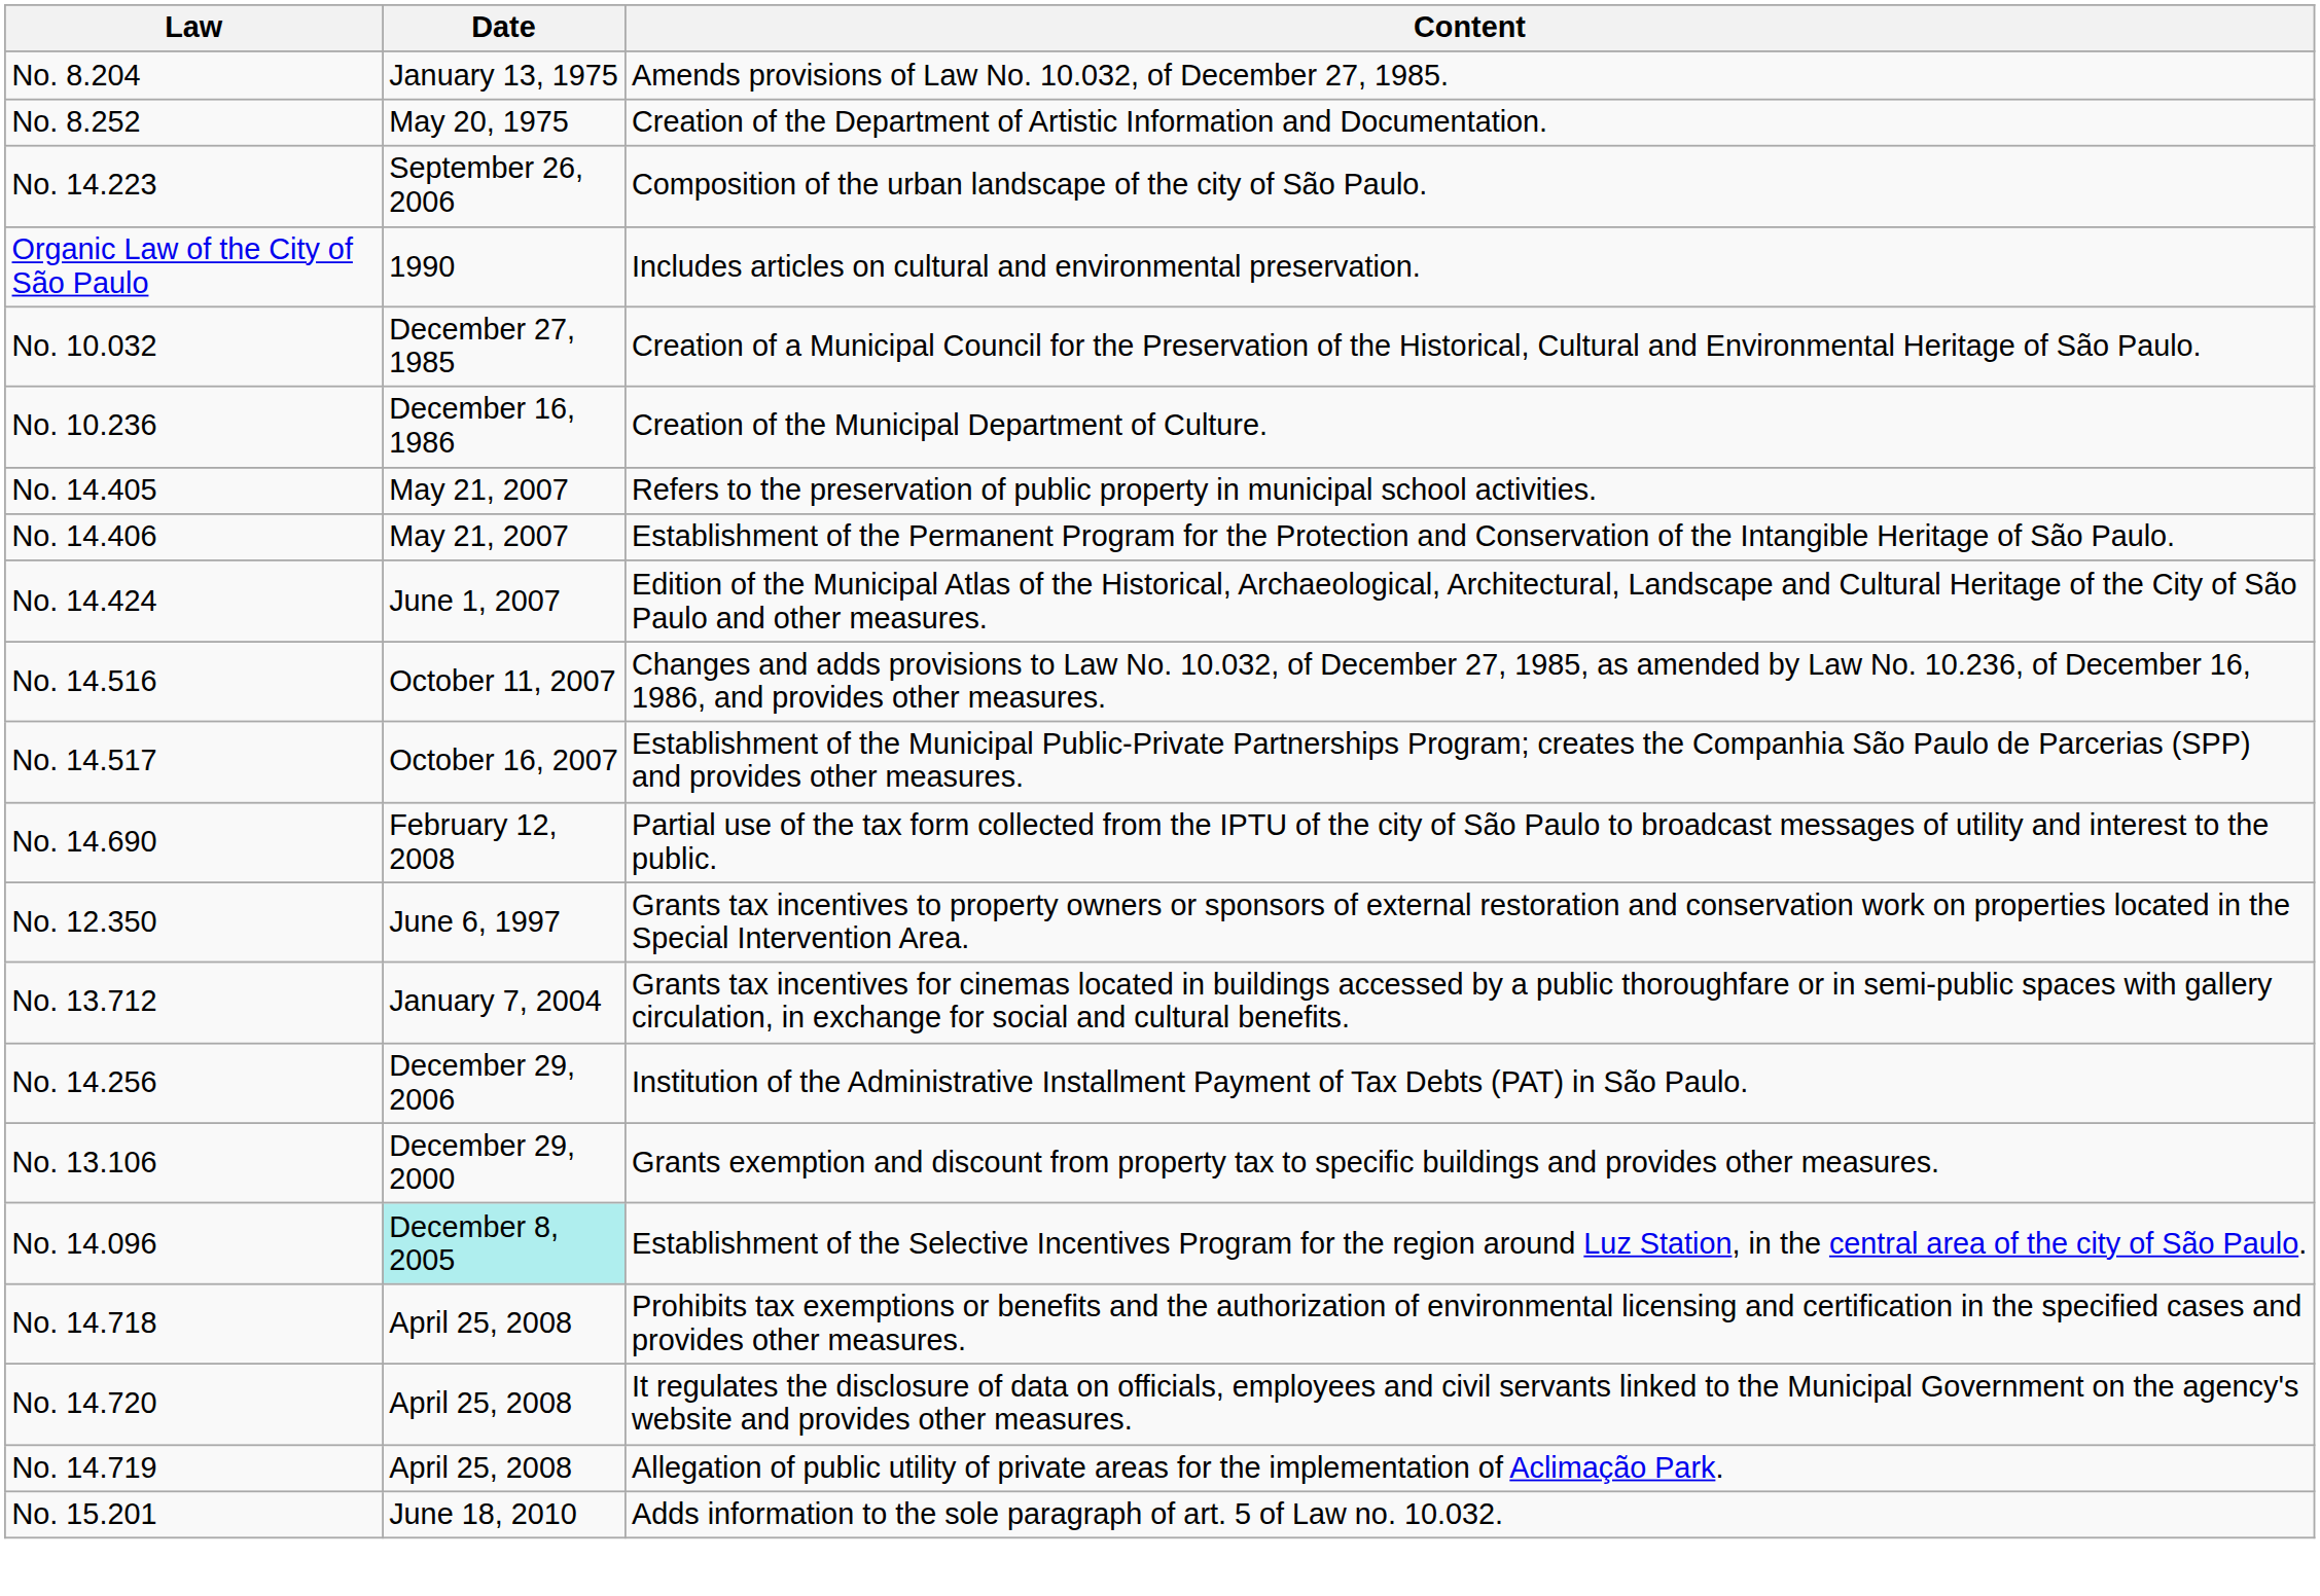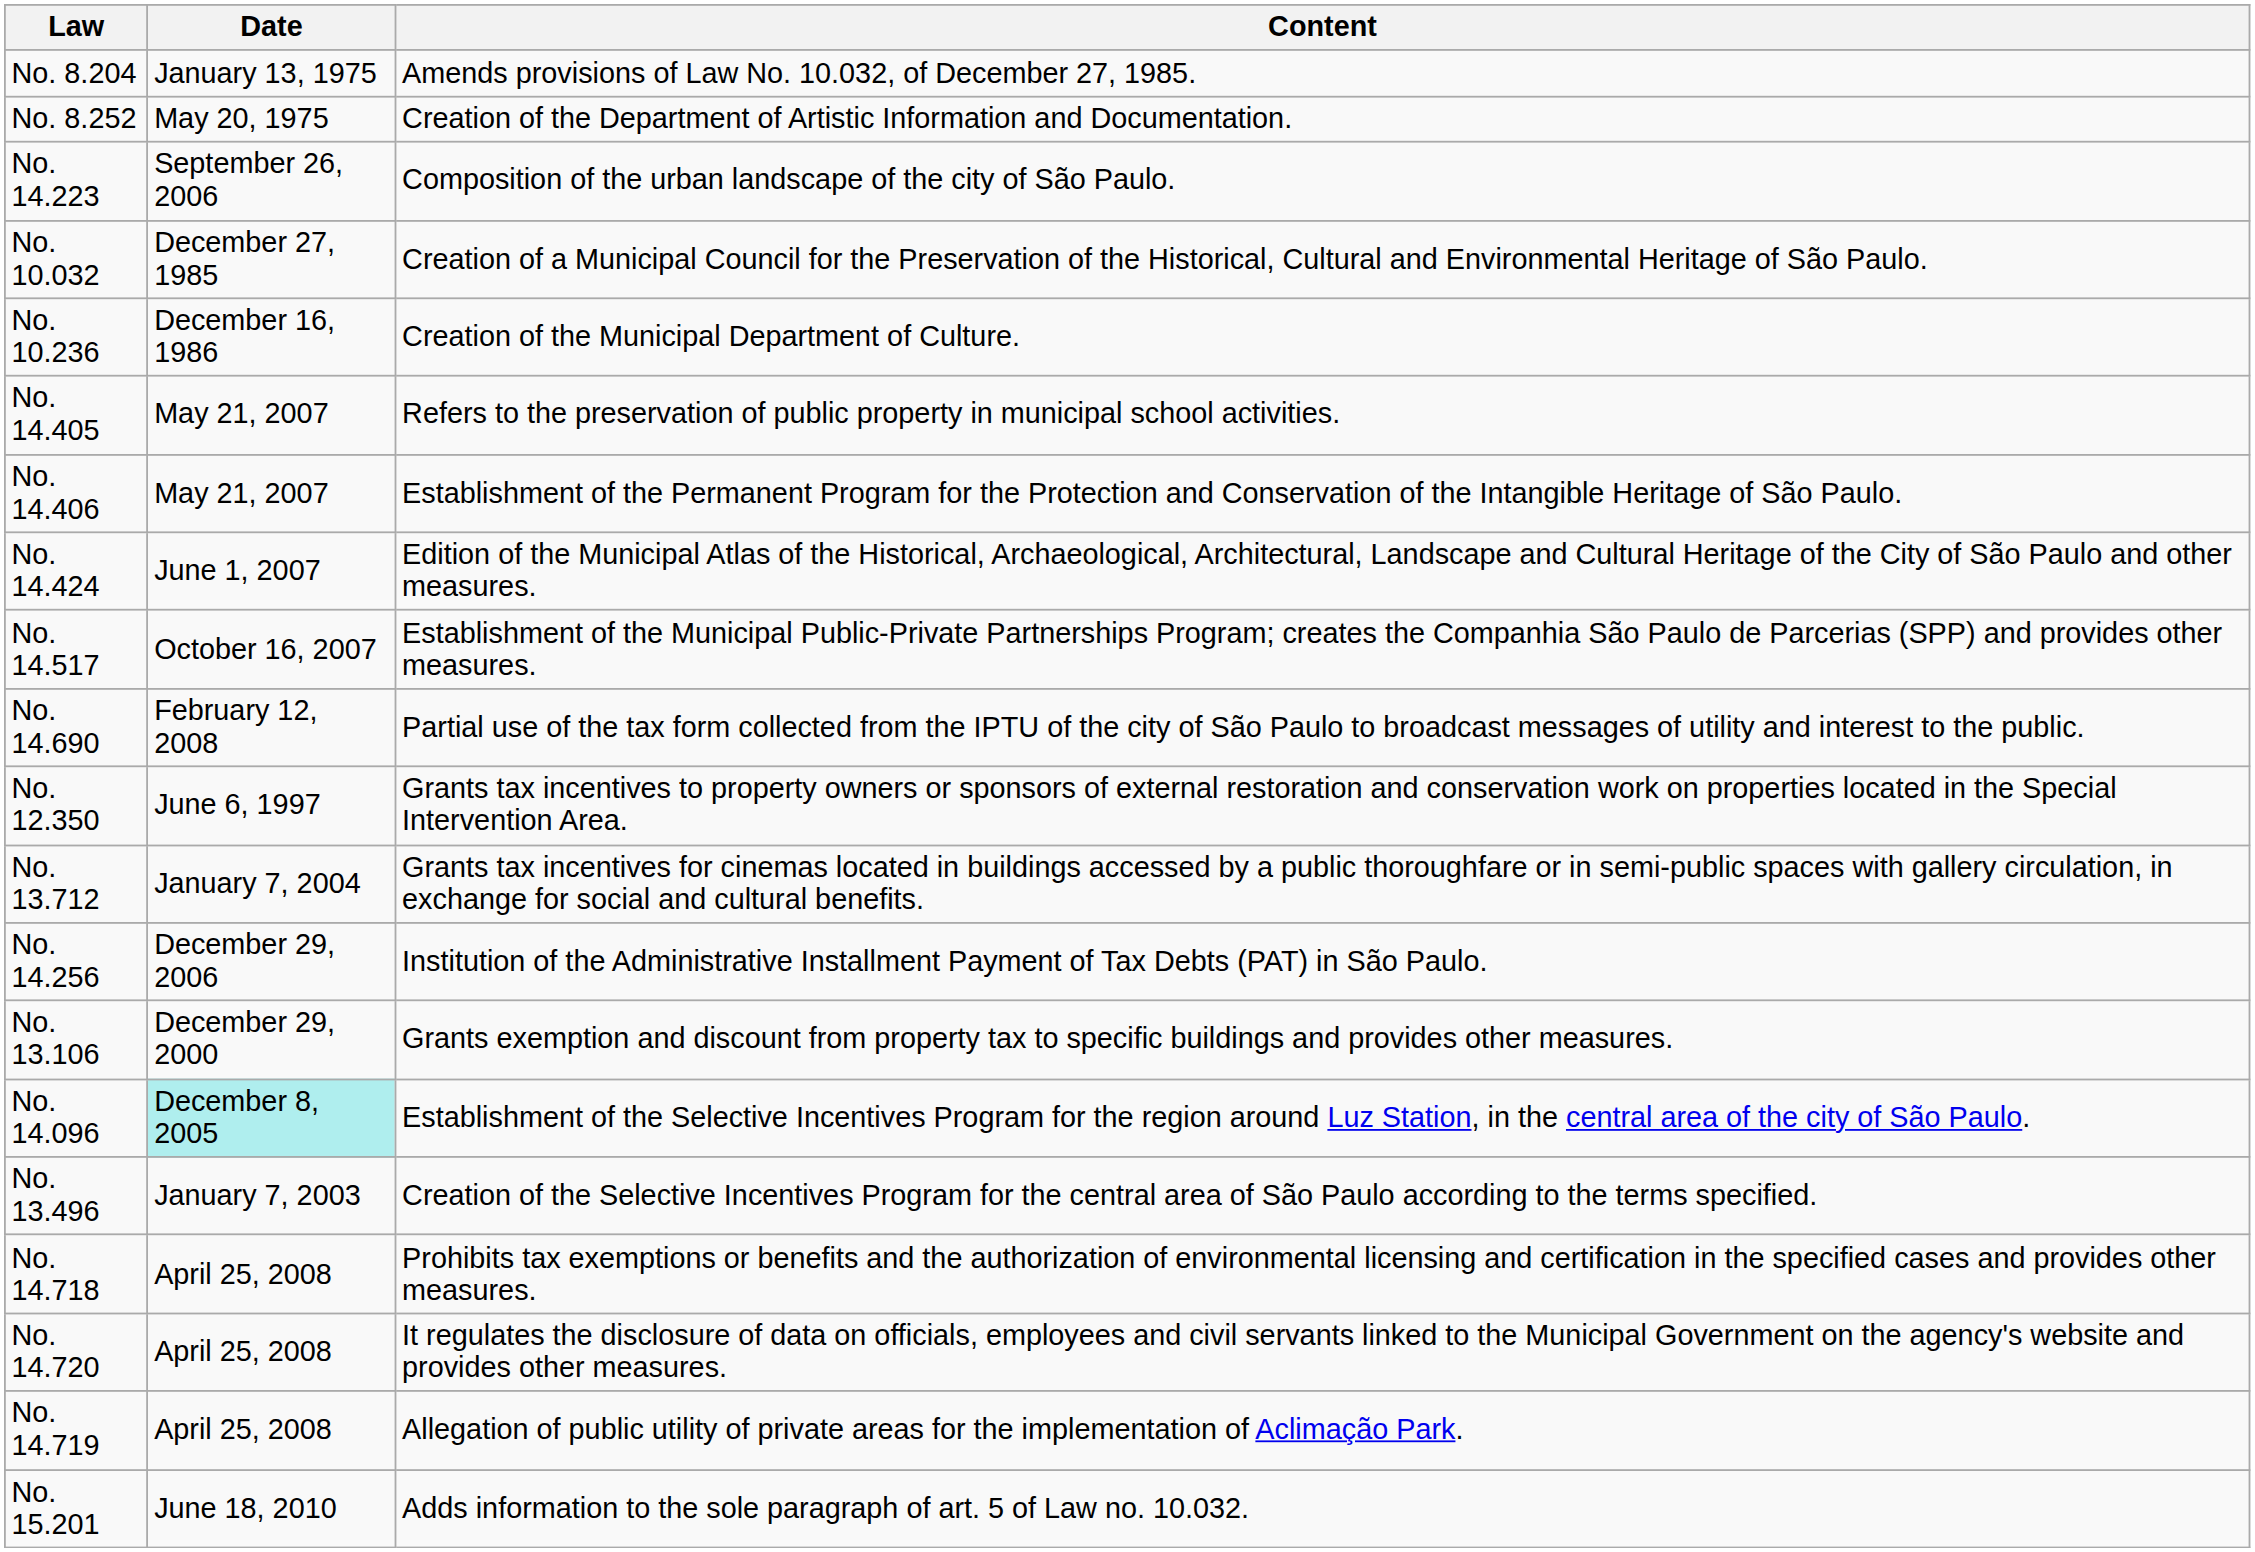- row: Organic Law of the City of São Paulo | 1990 | Includes articles on cultural and environmental preservation.
- row: No. 14.516 | October 11, 2007 | Changes and adds provisions to Law No. 10.032, of December 27, 1985, as amended by Law No. 10.236, of December 16, 1986, and provides other measures.
+ row: No. 13.496 | January 7, 2003 | Creation of the Selective Incentives Program for the central area of São Paulo according to the terms specified.
